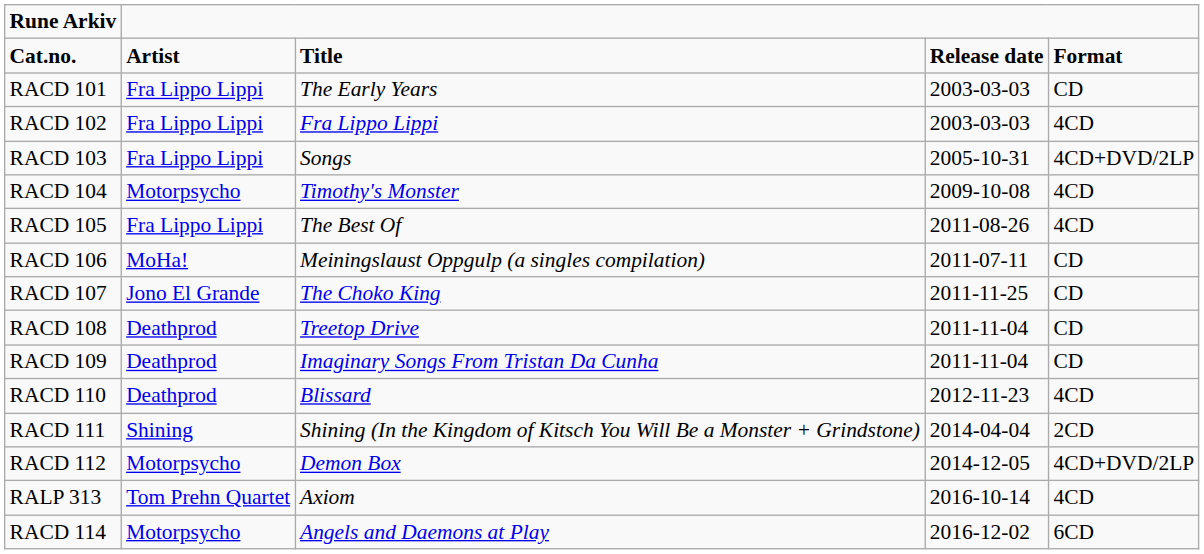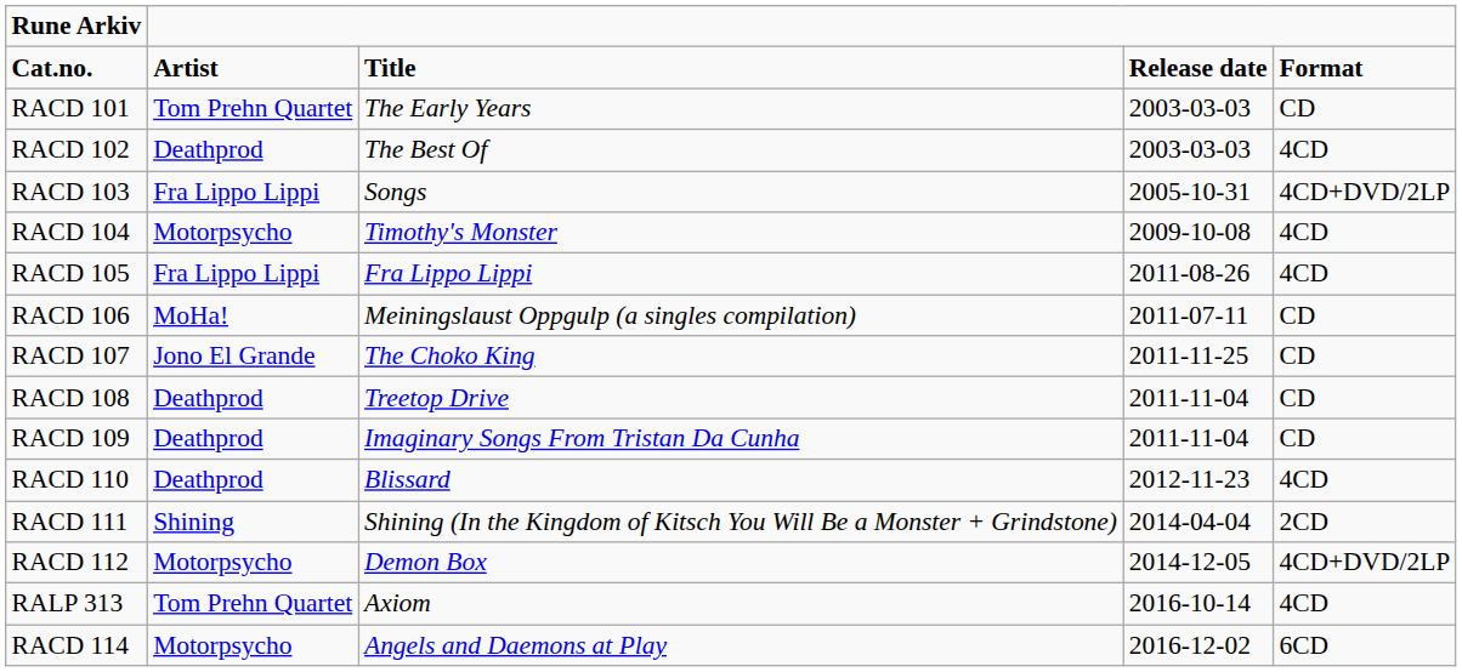RACD 101 | column 2: Fra Lippo Lippi -> Tom Prehn Quartet
RACD 102 | column 2: Fra Lippo Lippi -> Deathprod
RACD 102 | column 3: Fra Lippo Lippi -> The Best Of
RACD 105 | column 3: The Best Of -> Fra Lippo Lippi
